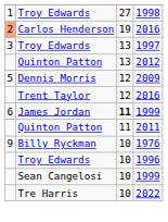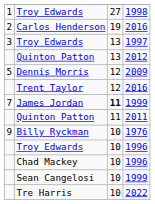Carlos Henderson | column 1: lightsalmon background -> no background
James Jordan | column 1: 6 -> 7
+ row: Chad Mackey | 10 | 1996
